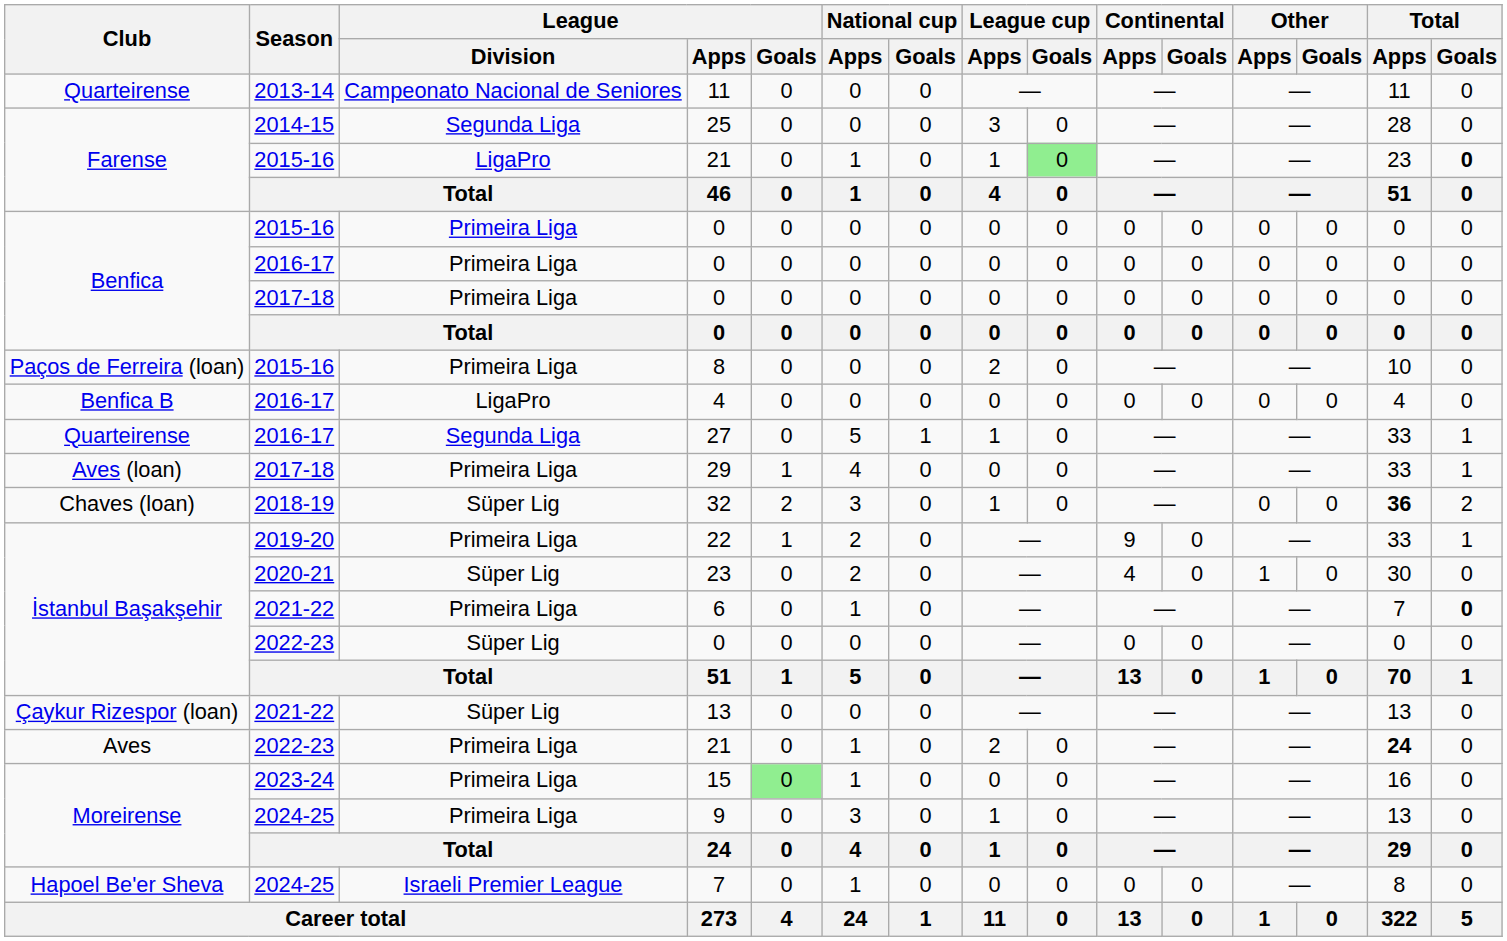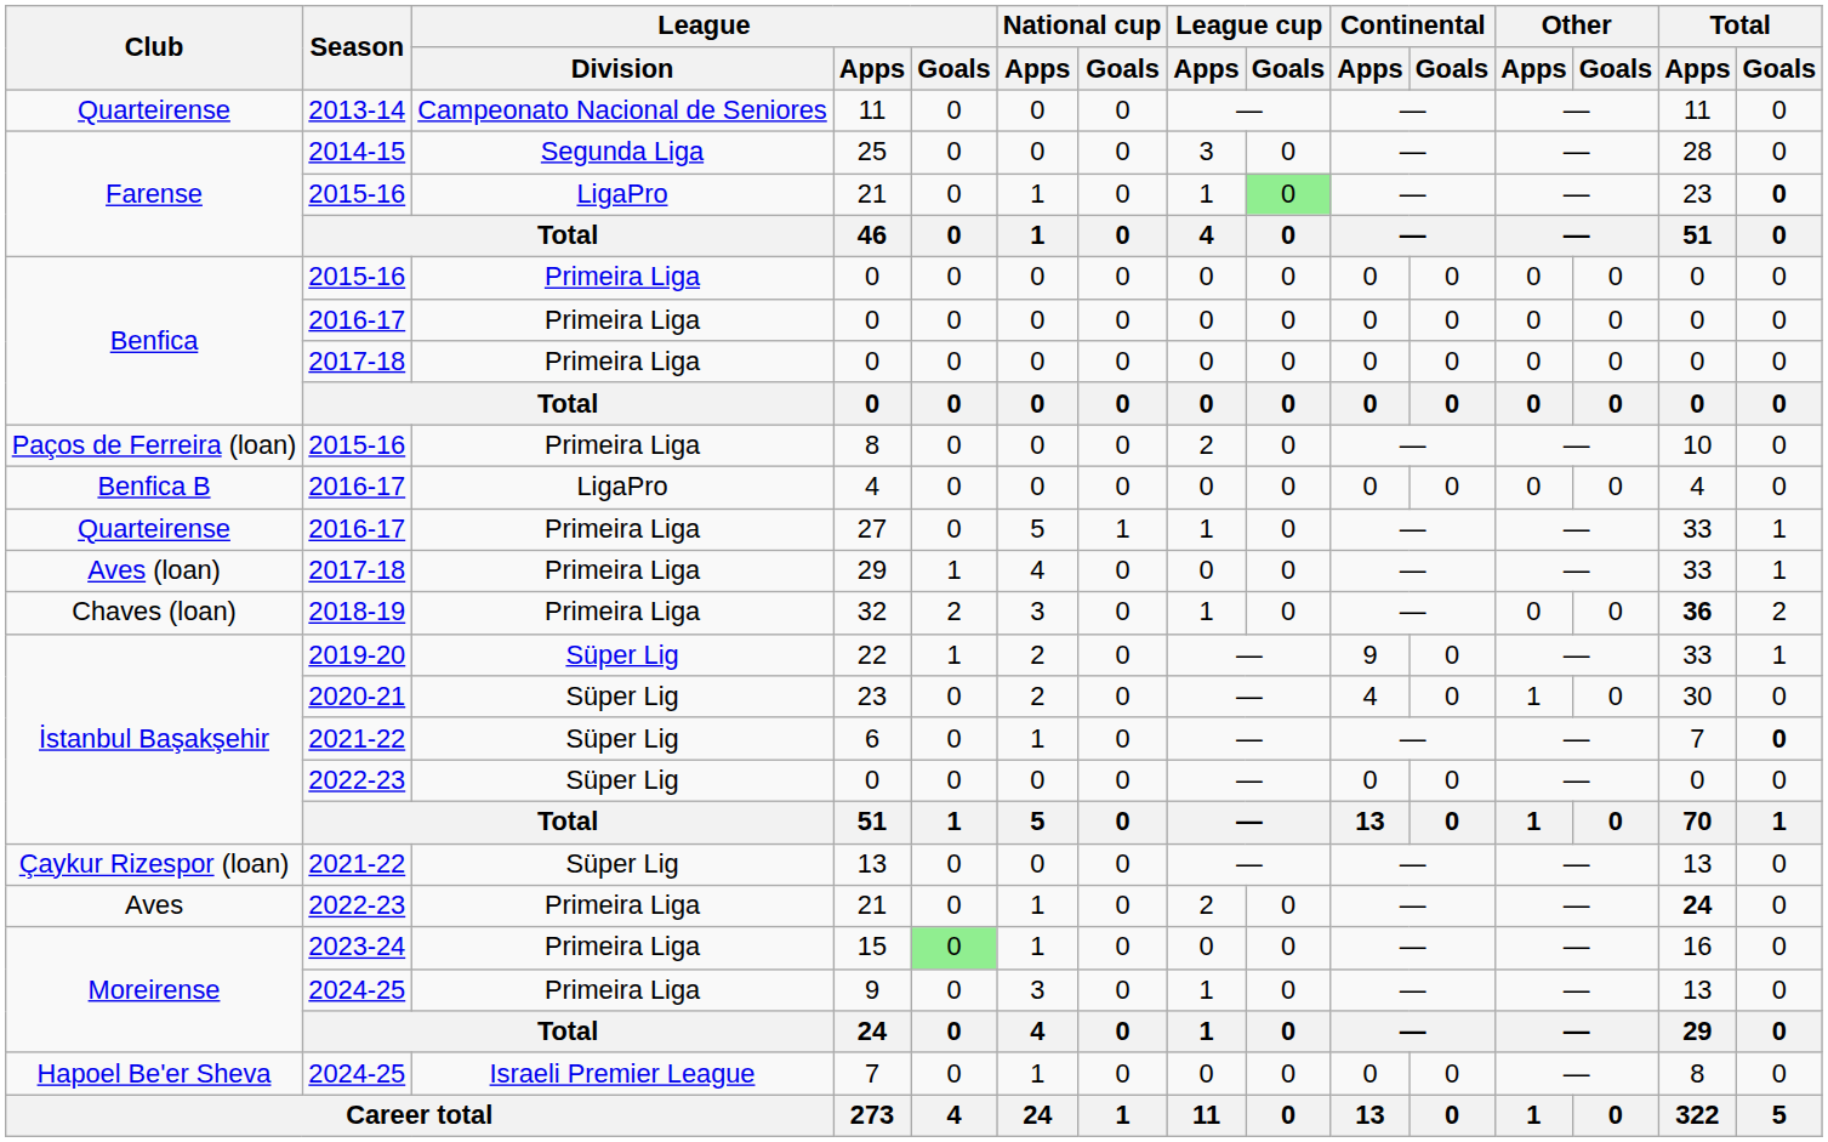27 | League / Division: Segunda Liga -> Primeira Liga
32 | League / Division: Süper Lig -> Primeira Liga
22 | League / Division: Primeira Liga -> Süper Lig
6 | League / Division: Primeira Liga -> Süper Lig
